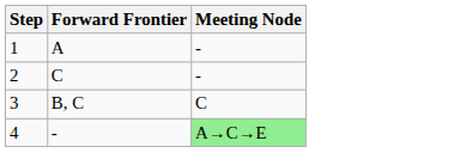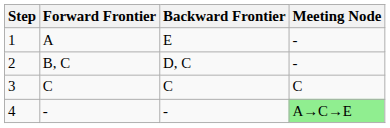+ column: Backward Frontier | E | D, C | C | -
2 | Forward Frontier: C -> B, C
3 | Forward Frontier: B, C -> C
